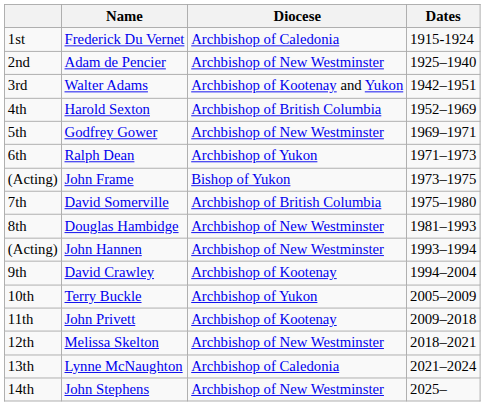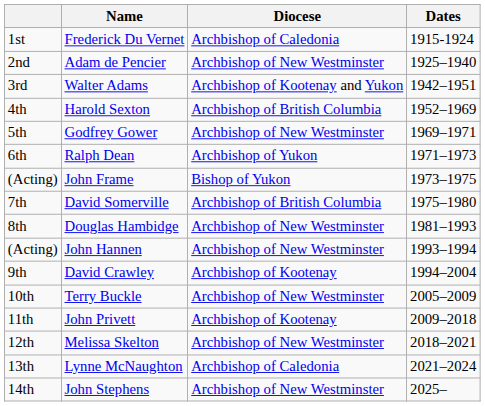Terry Buckle | Diocese: Archbishop of Yukon -> Archbishop of New Westminster
